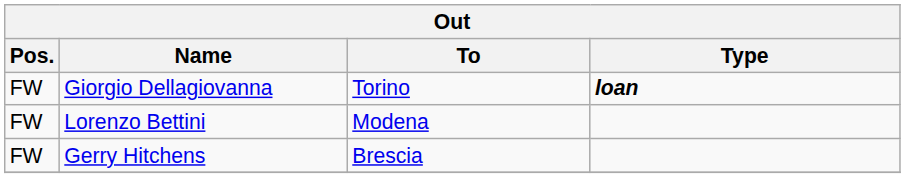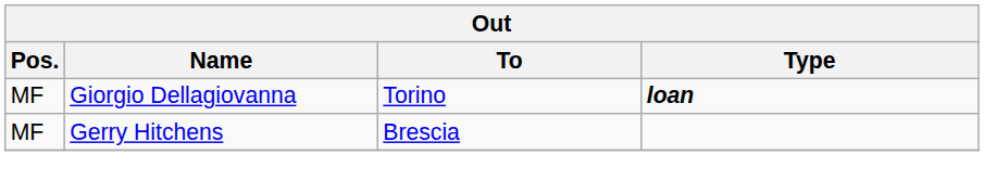Giorgio Dellagiovanna | Pos.: FW -> MF
- row: FW | Lorenzo Bettini | Modena
Gerry Hitchens | Pos.: FW -> MF
